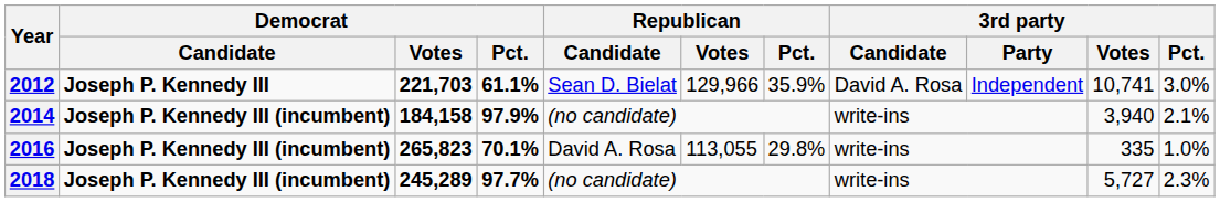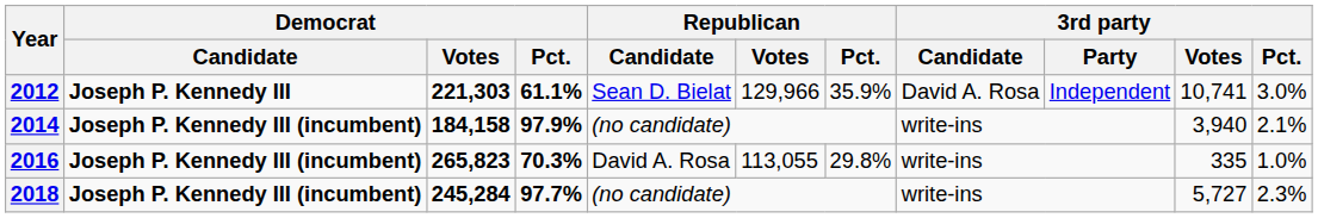2012 | Democrat / Votes: 221,703 -> 221,303
2016 | Democrat / Pct.: 70.1% -> 70.3%
2018 | Democrat / Votes: 245,289 -> 245,284
